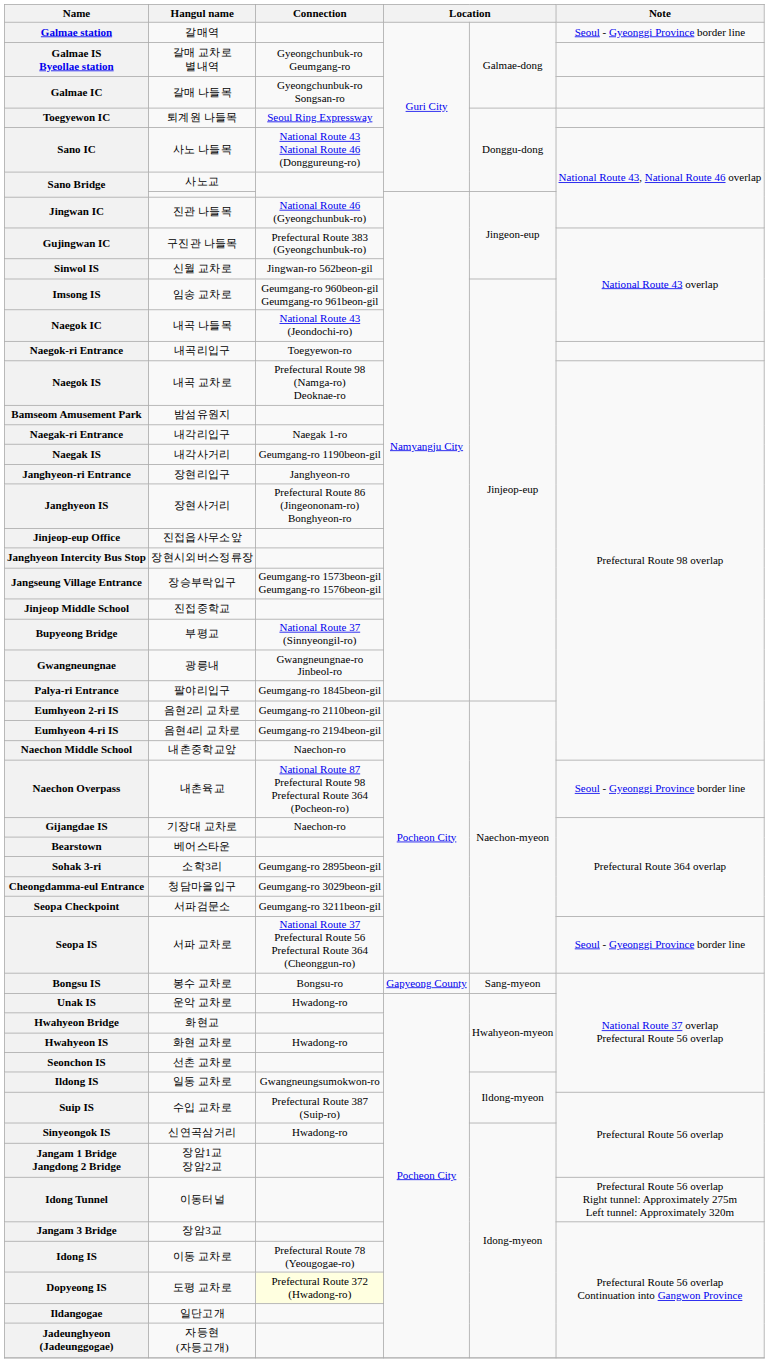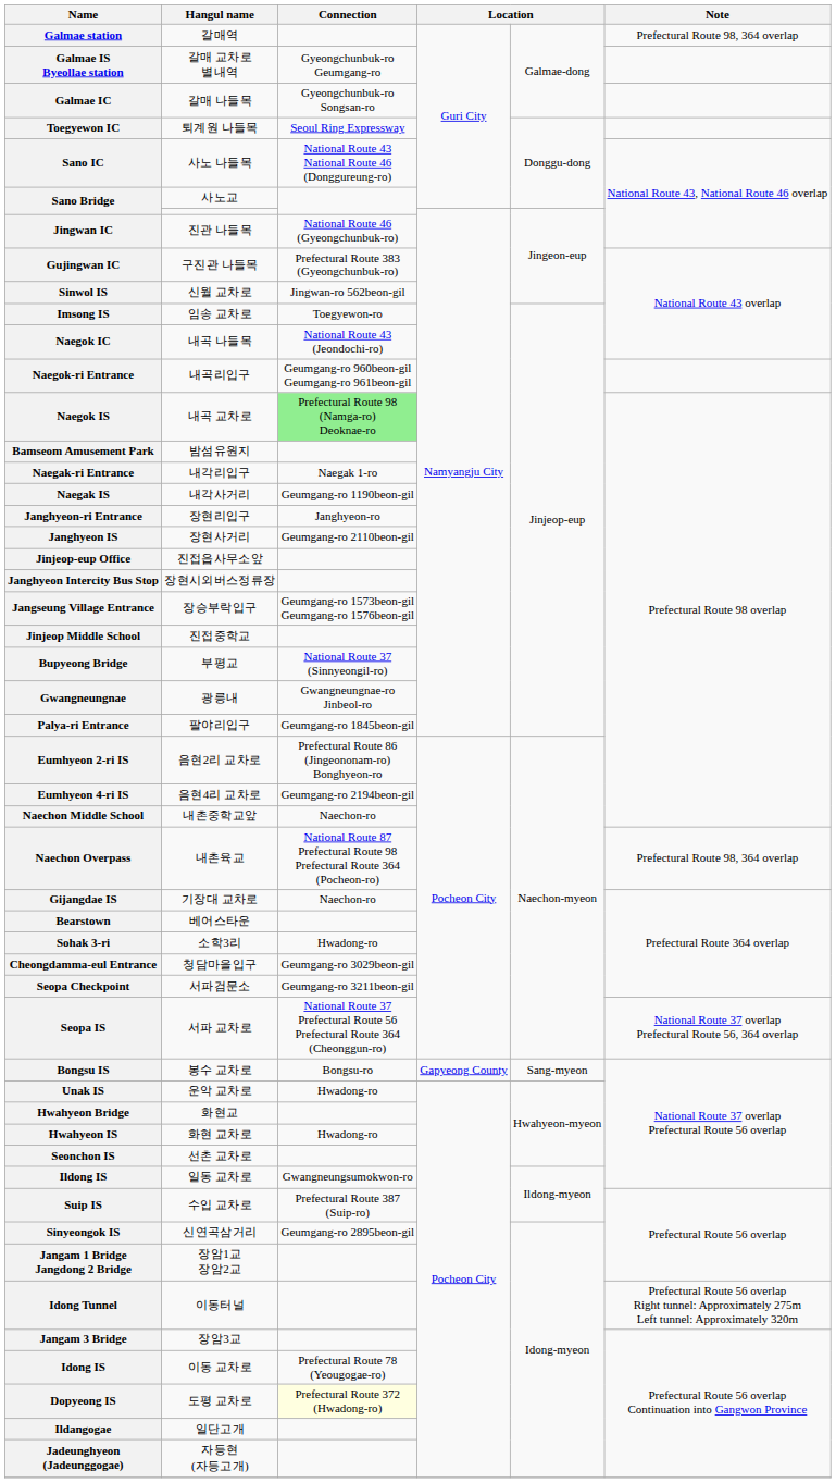Galmae station | Note: Seoul - Gyeonggi Province border line -> Prefectural Route 98, 364 overlap
Imsong IS | Connection: Geumgang-ro 960beon-gil Geumgang-ro 961beon-gil -> Toegyewon-ro
Naegok-ri Entrance | Connection: Toegyewon-ro -> Geumgang-ro 960beon-gil Geumgang-ro 961beon-gil
Naegok IS | Connection: no background -> lightgreen background
Janghyeon IS | Connection: Prefectural Route 86 (Jingeononam-ro) Bonghyeon-ro -> Geumgang-ro 2110beon-gil
Eumhyeon 2-ri IS | Connection: Geumgang-ro 2110beon-gil -> Prefectural Route 86 (Jingeononam-ro) Bonghyeon-ro
Naechon Overpass | Note: Seoul - Gyeonggi Province border line -> Prefectural Route 98, 364 overlap
Sohak 3-ri | Connection: Geumgang-ro 2895beon-gil -> Hwadong-ro
Seopa IS | Note: Seoul - Gyeonggi Province border line -> National Route 37 overlap Prefectural Route 56, 364 overlap
Sinyeongok IS | Connection: Hwadong-ro -> Geumgang-ro 2895beon-gil
